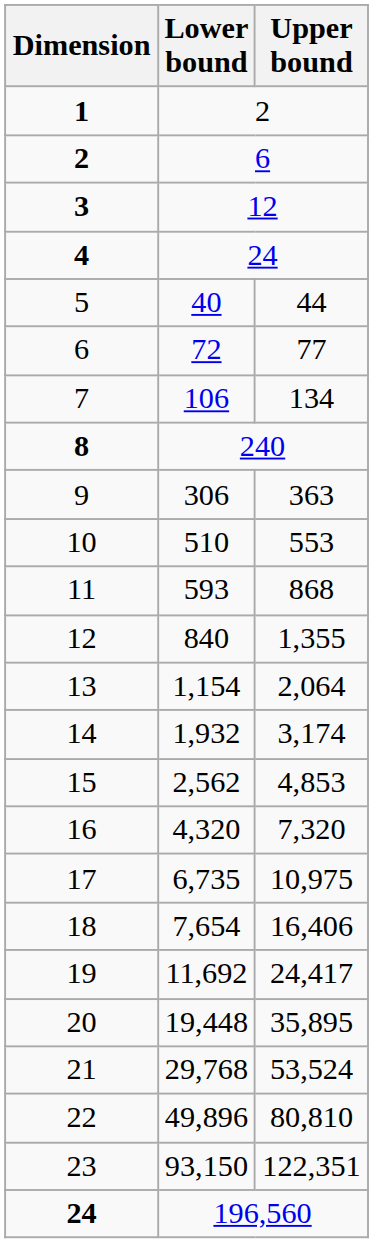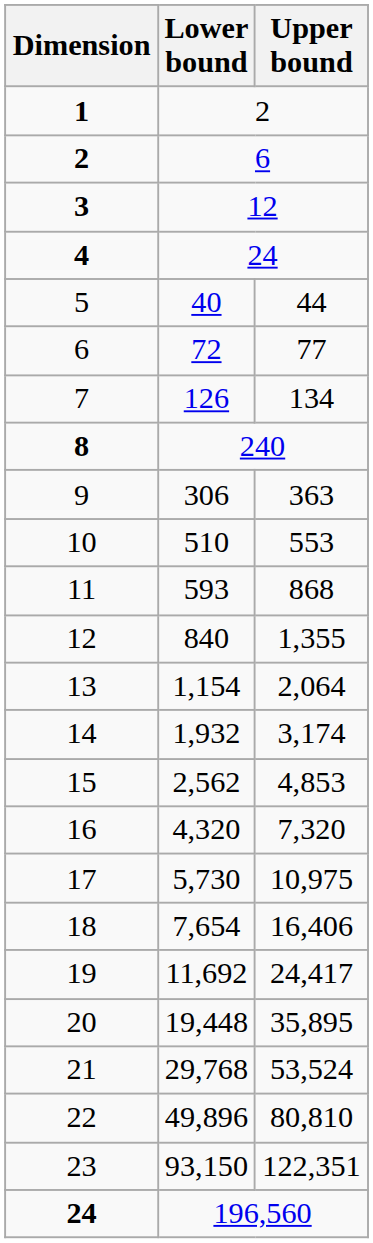7 | Lower bound: 106 -> 126
17 | Lower bound: 6,735 -> 5,730
